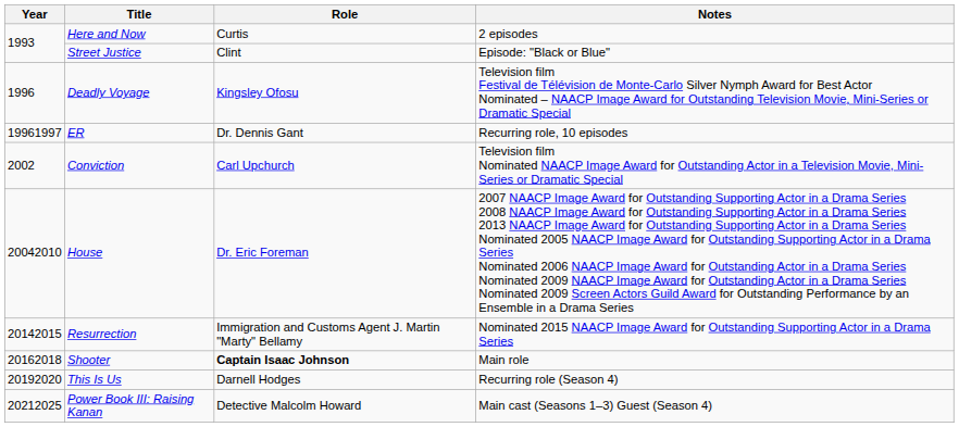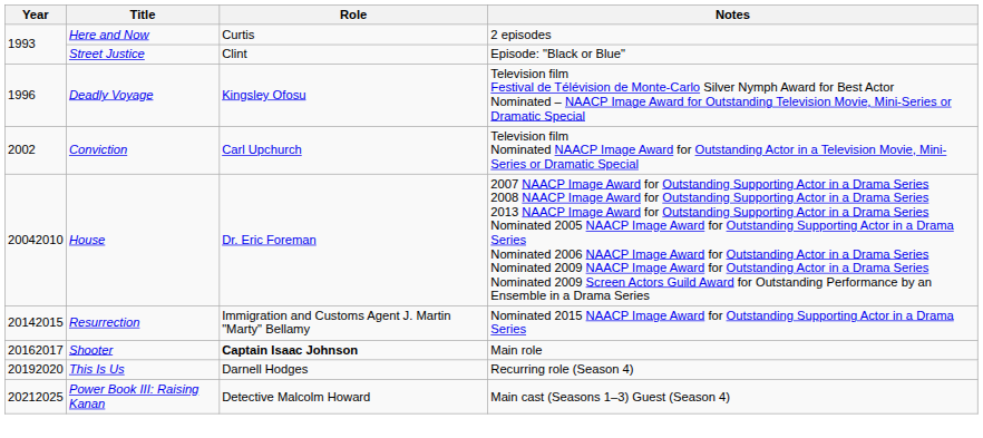- row: 19961997 | ER | Dr. Dennis Gant | Recurring role, 10 episodes
Shooter | Year: 20162018 -> 20162017
